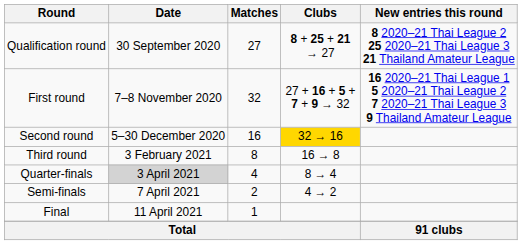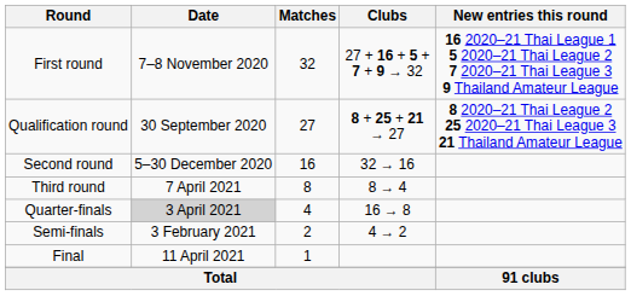rows swapped: Qualification round <-> First round
Second round | Clubs: gold background -> no background
Third round | Date: 3 February 2021 -> 7 April 2021
Third round | Clubs: 16 → 8 -> 8 → 4
Quarter-finals | Clubs: 8 → 4 -> 16 → 8
Semi-finals | Date: 7 April 2021 -> 3 February 2021
